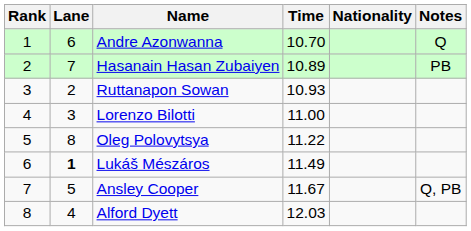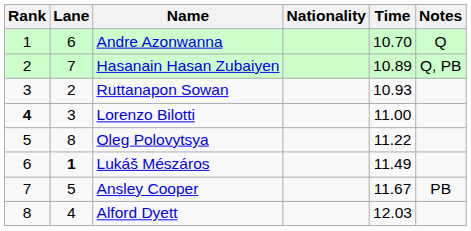columns swapped: Nationality <-> Time
Hasanain Hasan Zubaiyen | Notes: PB -> Q, PB
Lorenzo Bilotti | Rank: normal -> bold
Ansley Cooper | Notes: Q, PB -> PB
